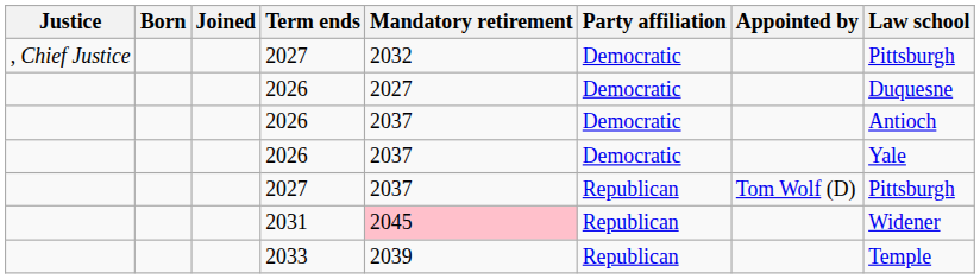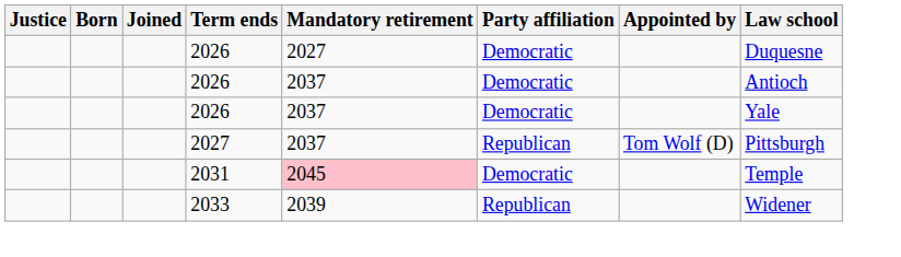- row: , Chief Justice | 2027 | 2032 | Democratic | Pittsburgh
2031 | Party affiliation: Republican -> Democratic
2031 | Law school: Widener -> Temple
2033 | Law school: Temple -> Widener
